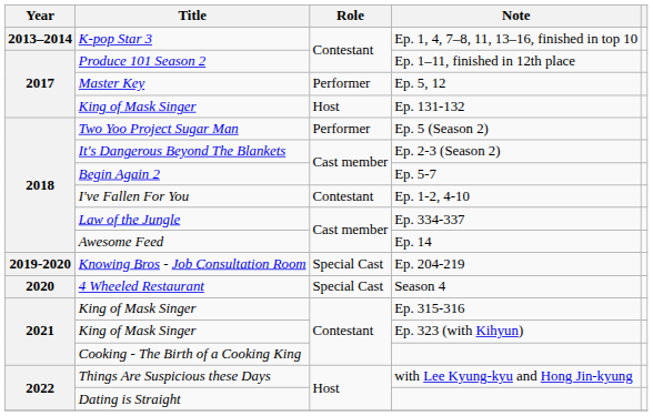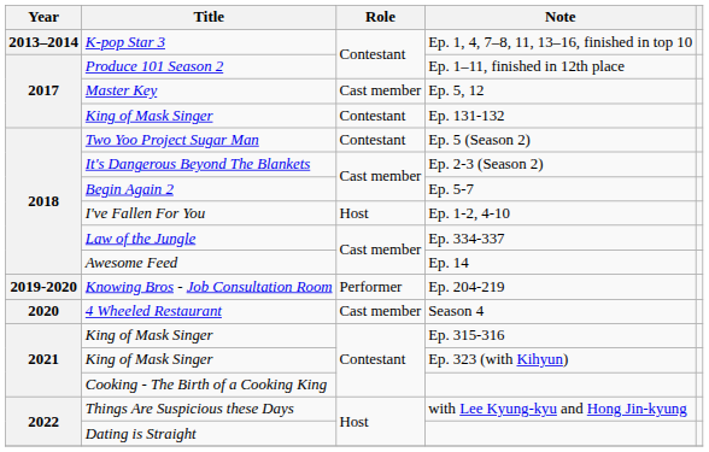Ep. 5, 12 | Role: Performer -> Cast member
Ep. 131-132 | Role: Host -> Contestant
Ep. 5 (Season 2) | Role: Performer -> Contestant
Ep. 1-2, 4-10 | Role: Contestant -> Host
Ep. 204-219 | Role: Special Cast -> Performer
Season 4 | Role: Special Cast -> Cast member
